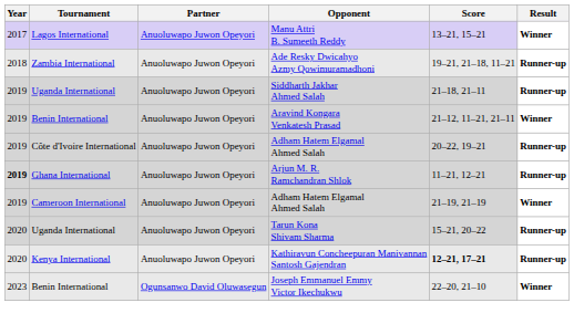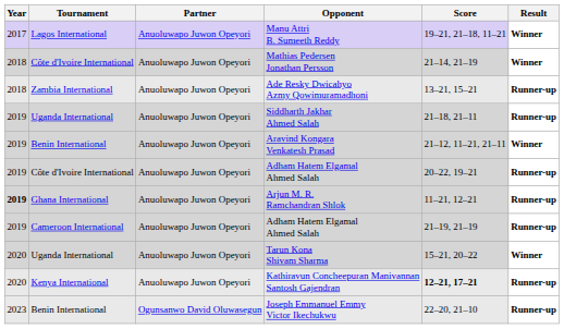Manu Attri B. Sumeeth Reddy | Score: 13–21, 15–21 -> 19–21, 21–18, 11–21
+ row: 2018 | Côte d'Ivoire International | Anuoluwapo Juwon Opeyori | Mathias Pedersen Jonathan Persson | 21–14, 21–19 | Winner
Ade Resky Dwicahyo Azmy Qowimuramadhoni | Score: 19–21, 21–18, 11–21 -> 13–21, 15–21
Cameroon International / Adham Hatem Elgamal Ahmed Salah | Result: Winner -> Runner-up
Tarun Kona Shivam Sharma | Result: Runner-up -> Winner
Joseph Emmanuel Emmy Victor Ikechukwu | Result: Winner -> Runner-up
